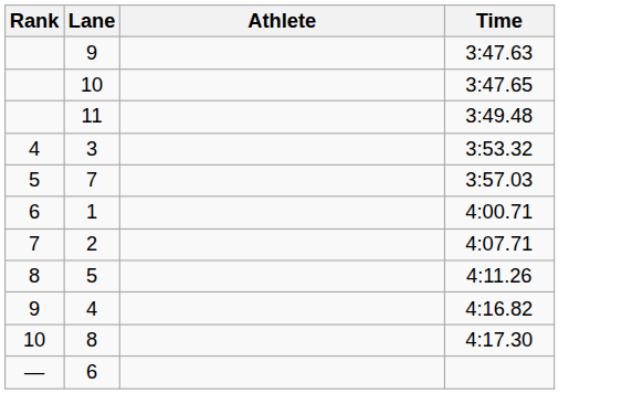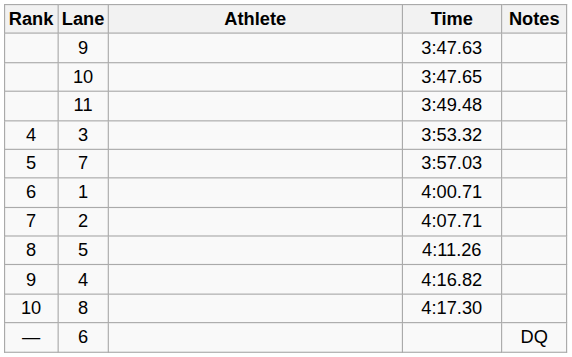+ column: Notes | DQ
